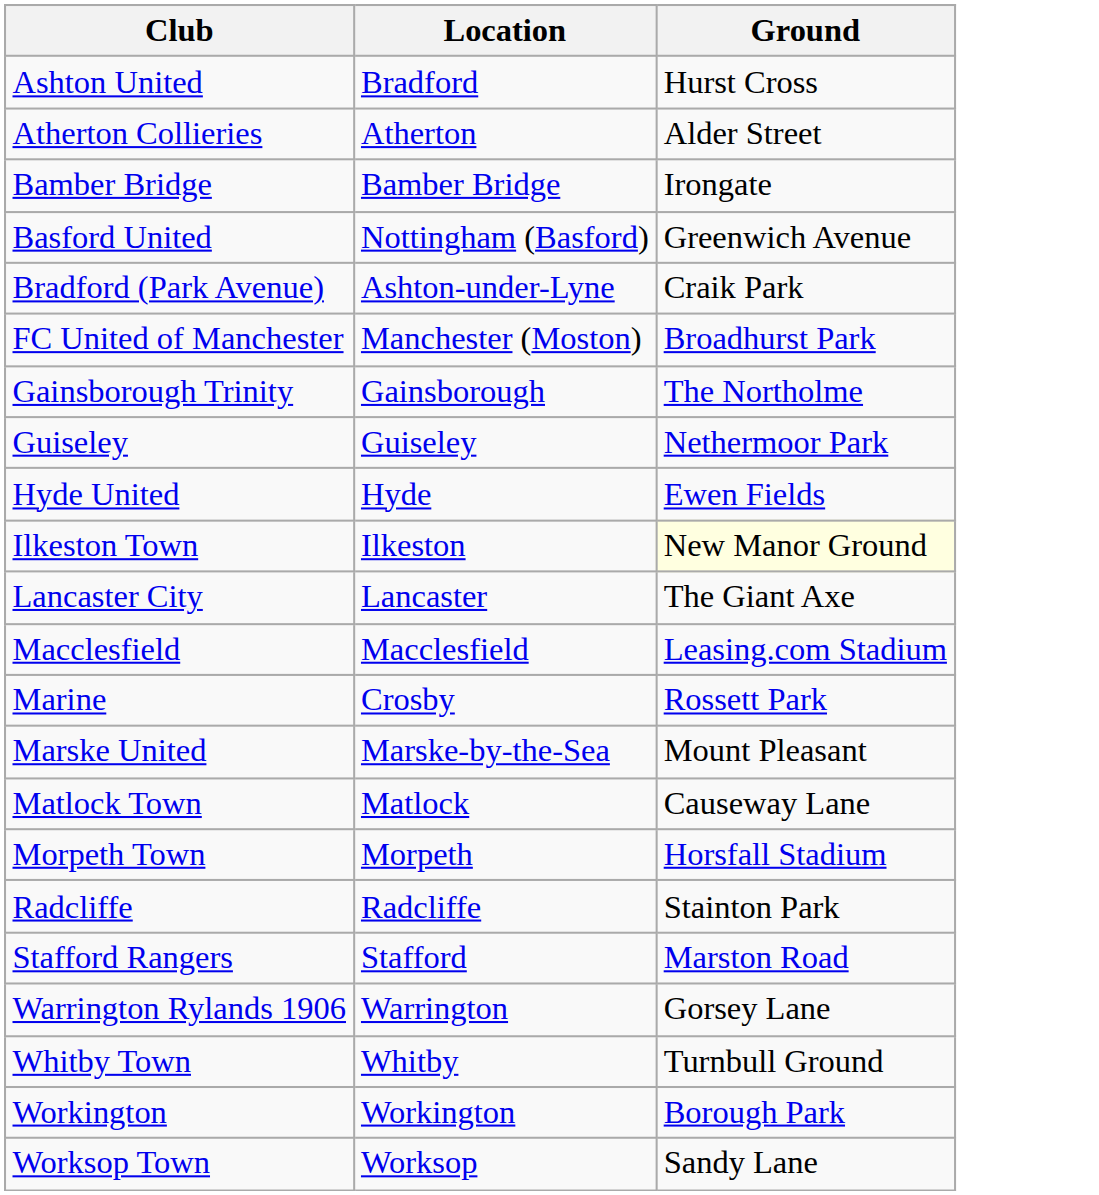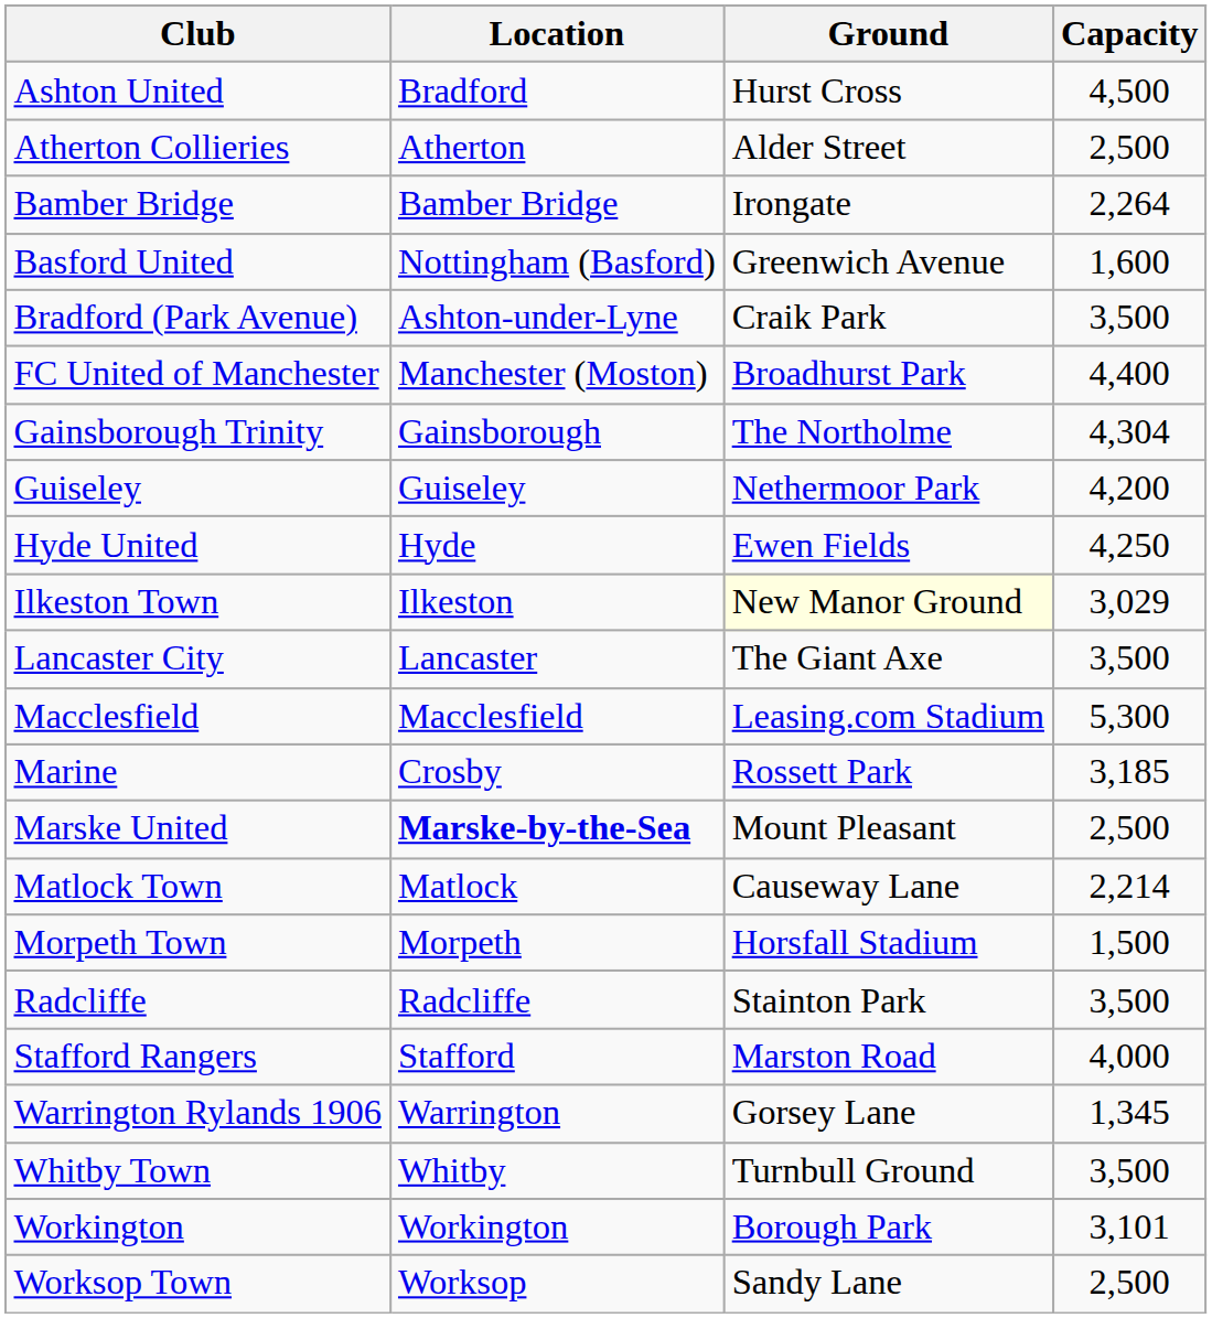+ column: Capacity | 4,500 | 2,500 | 2,264 | 1,600 | 3,500 | 4,400 | 4,304 | 4,200 | 4,250 | 3,029 | 3,500 | 5,300 | 3,185 | 2,500 | 2,214 | 1,500 | 3,500 | 4,000 | 1,345 | 3,500 | 3,101 | 2,500
Marske United | Location: normal -> bold
